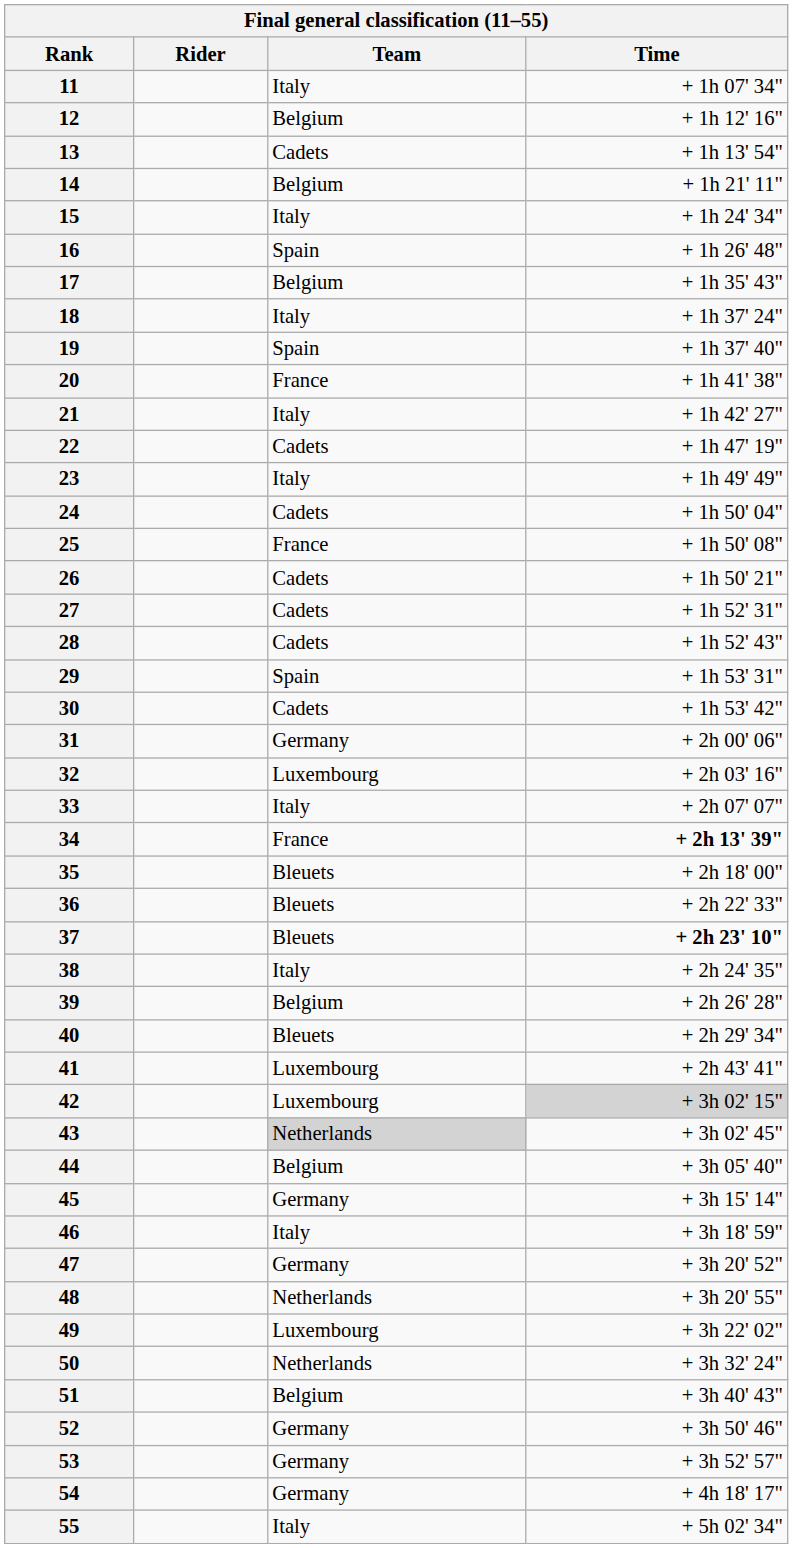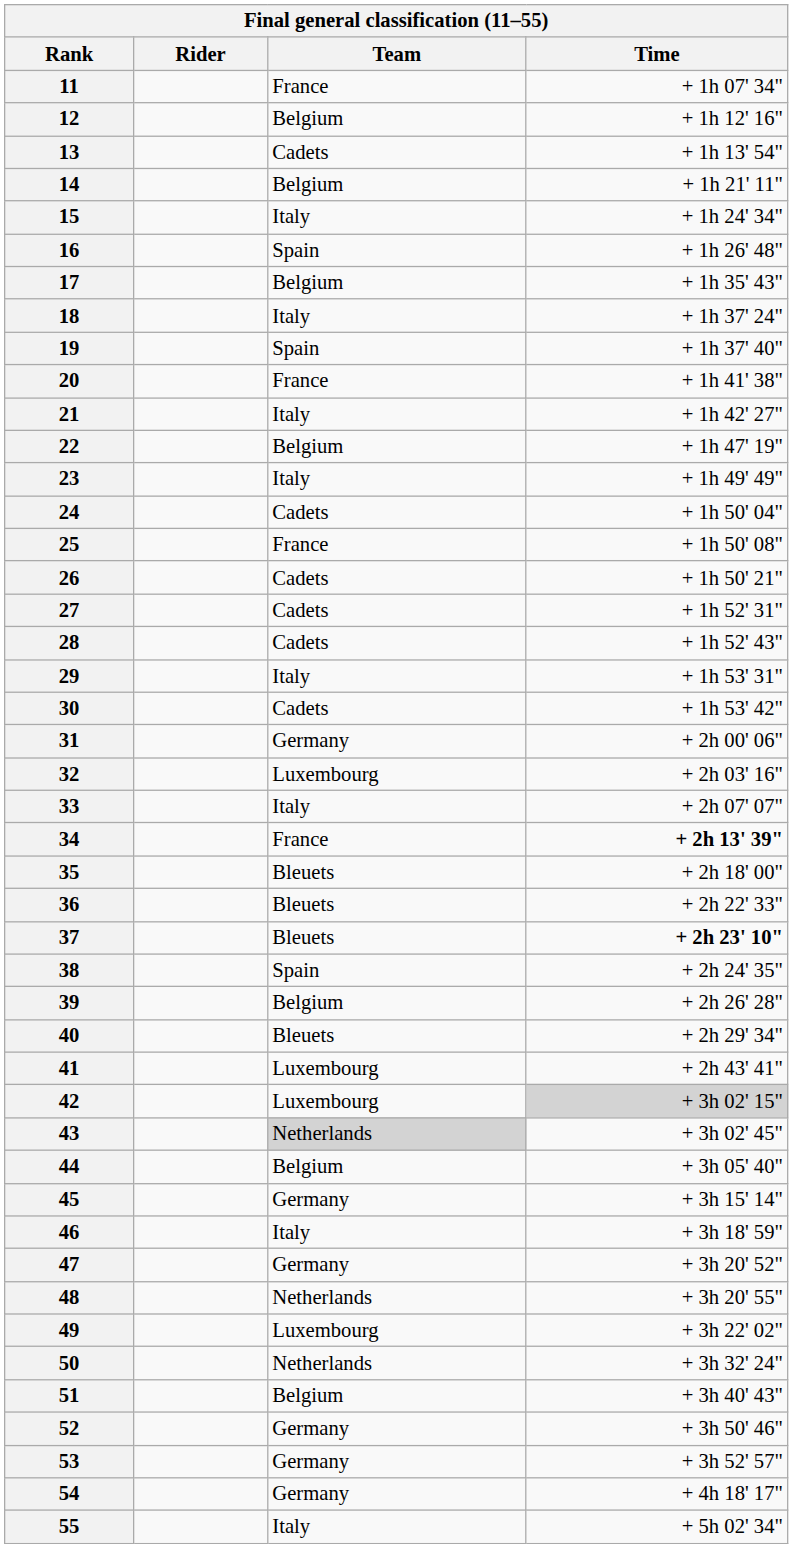11 | Team: Italy -> France
22 | Team: Cadets -> Belgium
29 | Team: Spain -> Italy
38 | Team: Italy -> Spain
